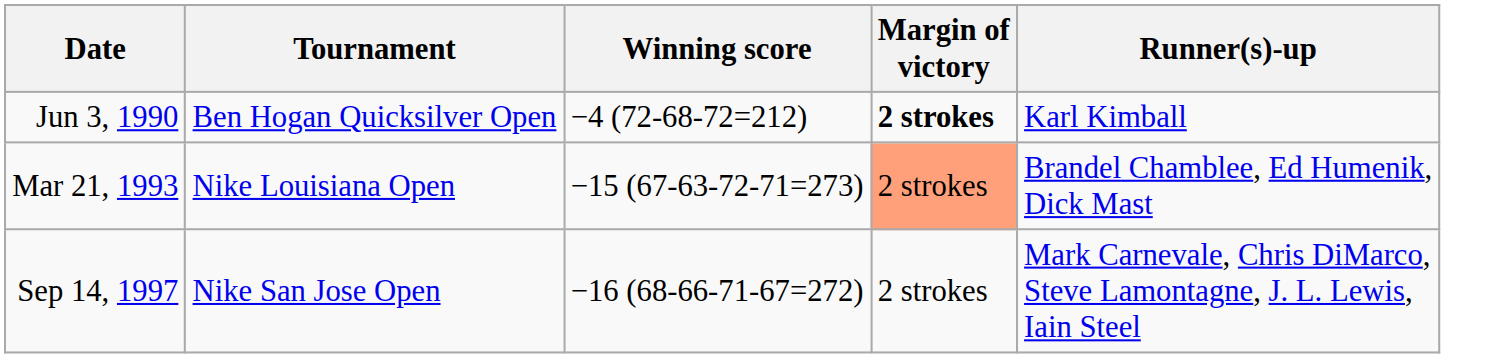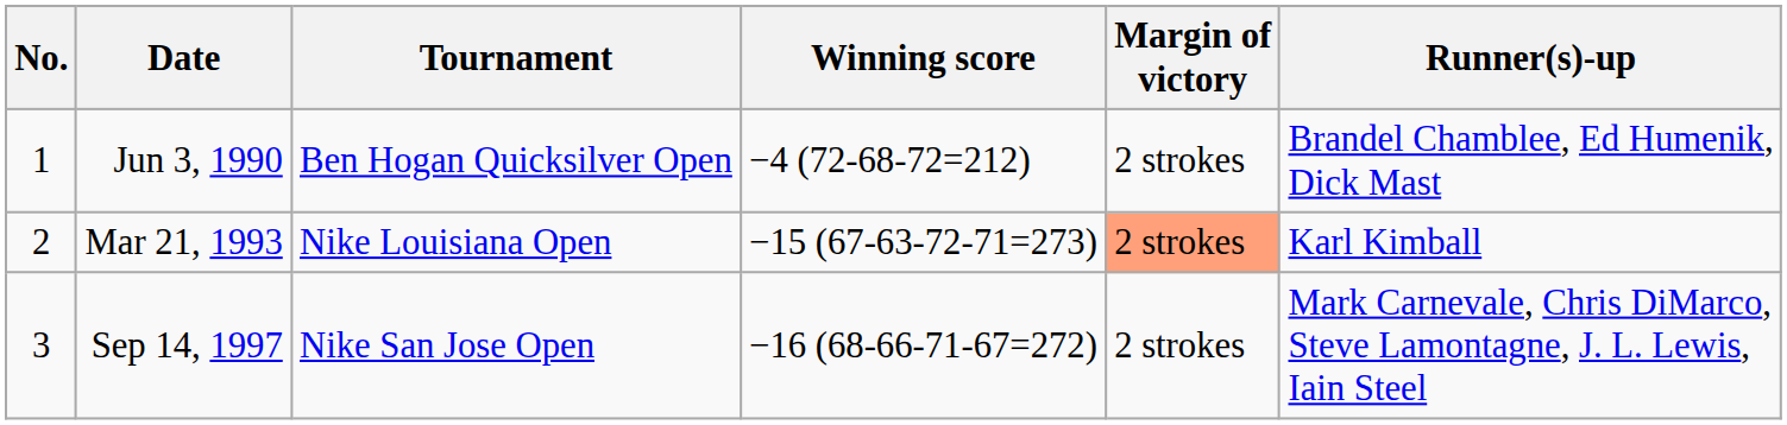+ column: No. | 1 | 2 | 3
Jun 3, 1990 | Margin of victory: bold -> normal
Jun 3, 1990 | Runner(s)-up: Karl Kimball -> Brandel Chamblee, Ed Humenik, Dick Mast
Mar 21, 1993 | Runner(s)-up: Brandel Chamblee, Ed Humenik, Dick Mast -> Karl Kimball
